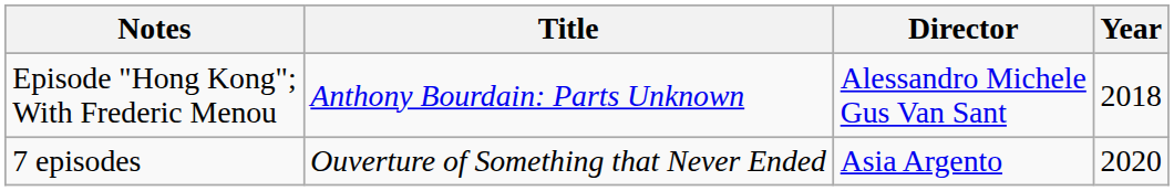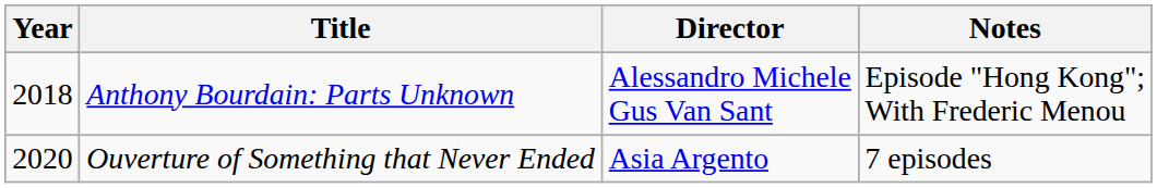columns swapped: Year <-> Notes
